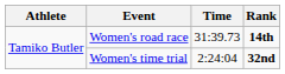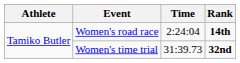Women's road race | Time: 31:39.73 -> 2:24:04
Women's time trial | Time: 2:24:04 -> 31:39.73
